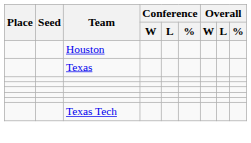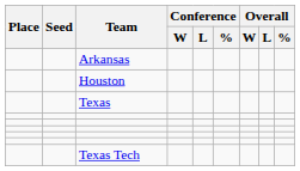+ row: Arkansas
